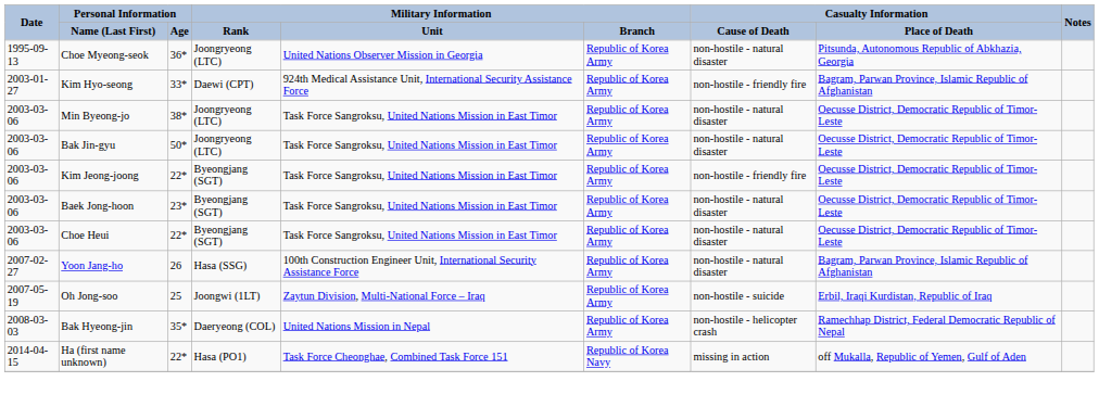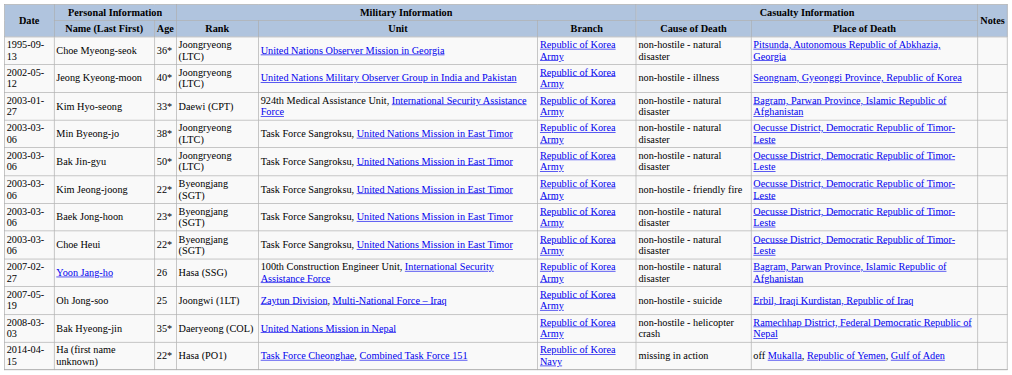+ row: 2002-05-12 | Jeong Kyeong-moon | 40* | Joongryeong (LTC) | United Nations Military Observer Group in India and Pakistan | Republic of Korea Army | non-hostile - illness | Seongnam, Gyeonggi Province, Republic of Korea
Kim Hyo-seong | Casualty Information / Cause of Death: non-hostile - friendly fire -> non-hostile - natural disaster
